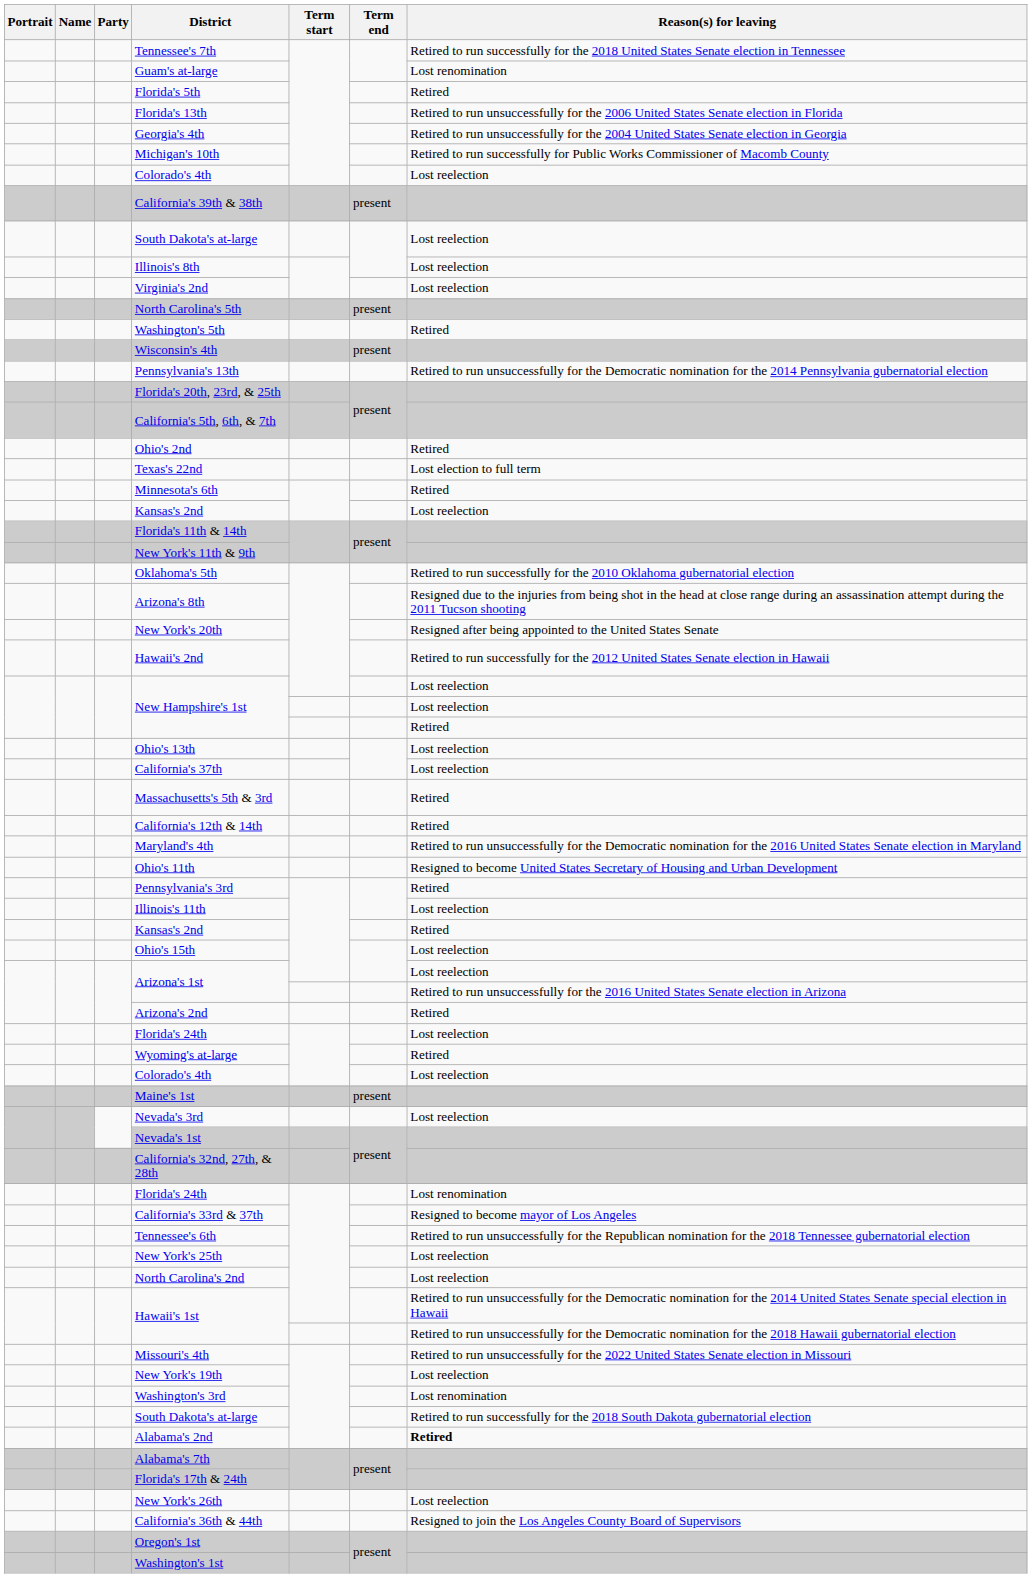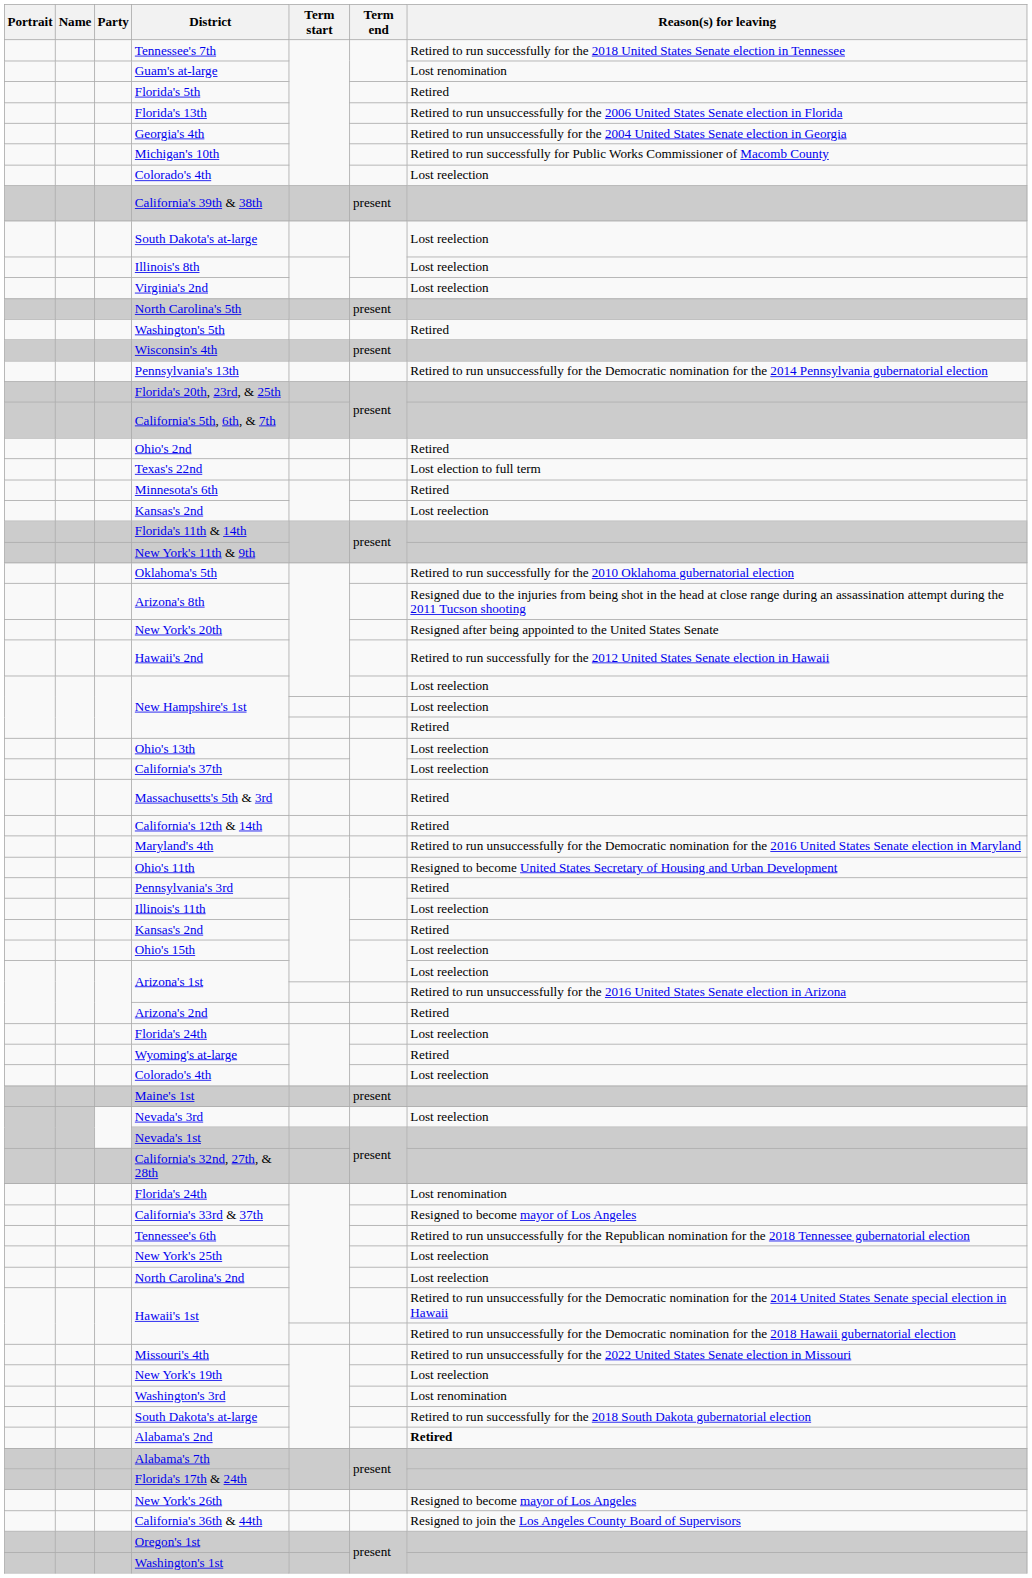New York's 26th | Reason(s) for leaving: Lost reelection -> Resigned to become mayor of Los Angeles
